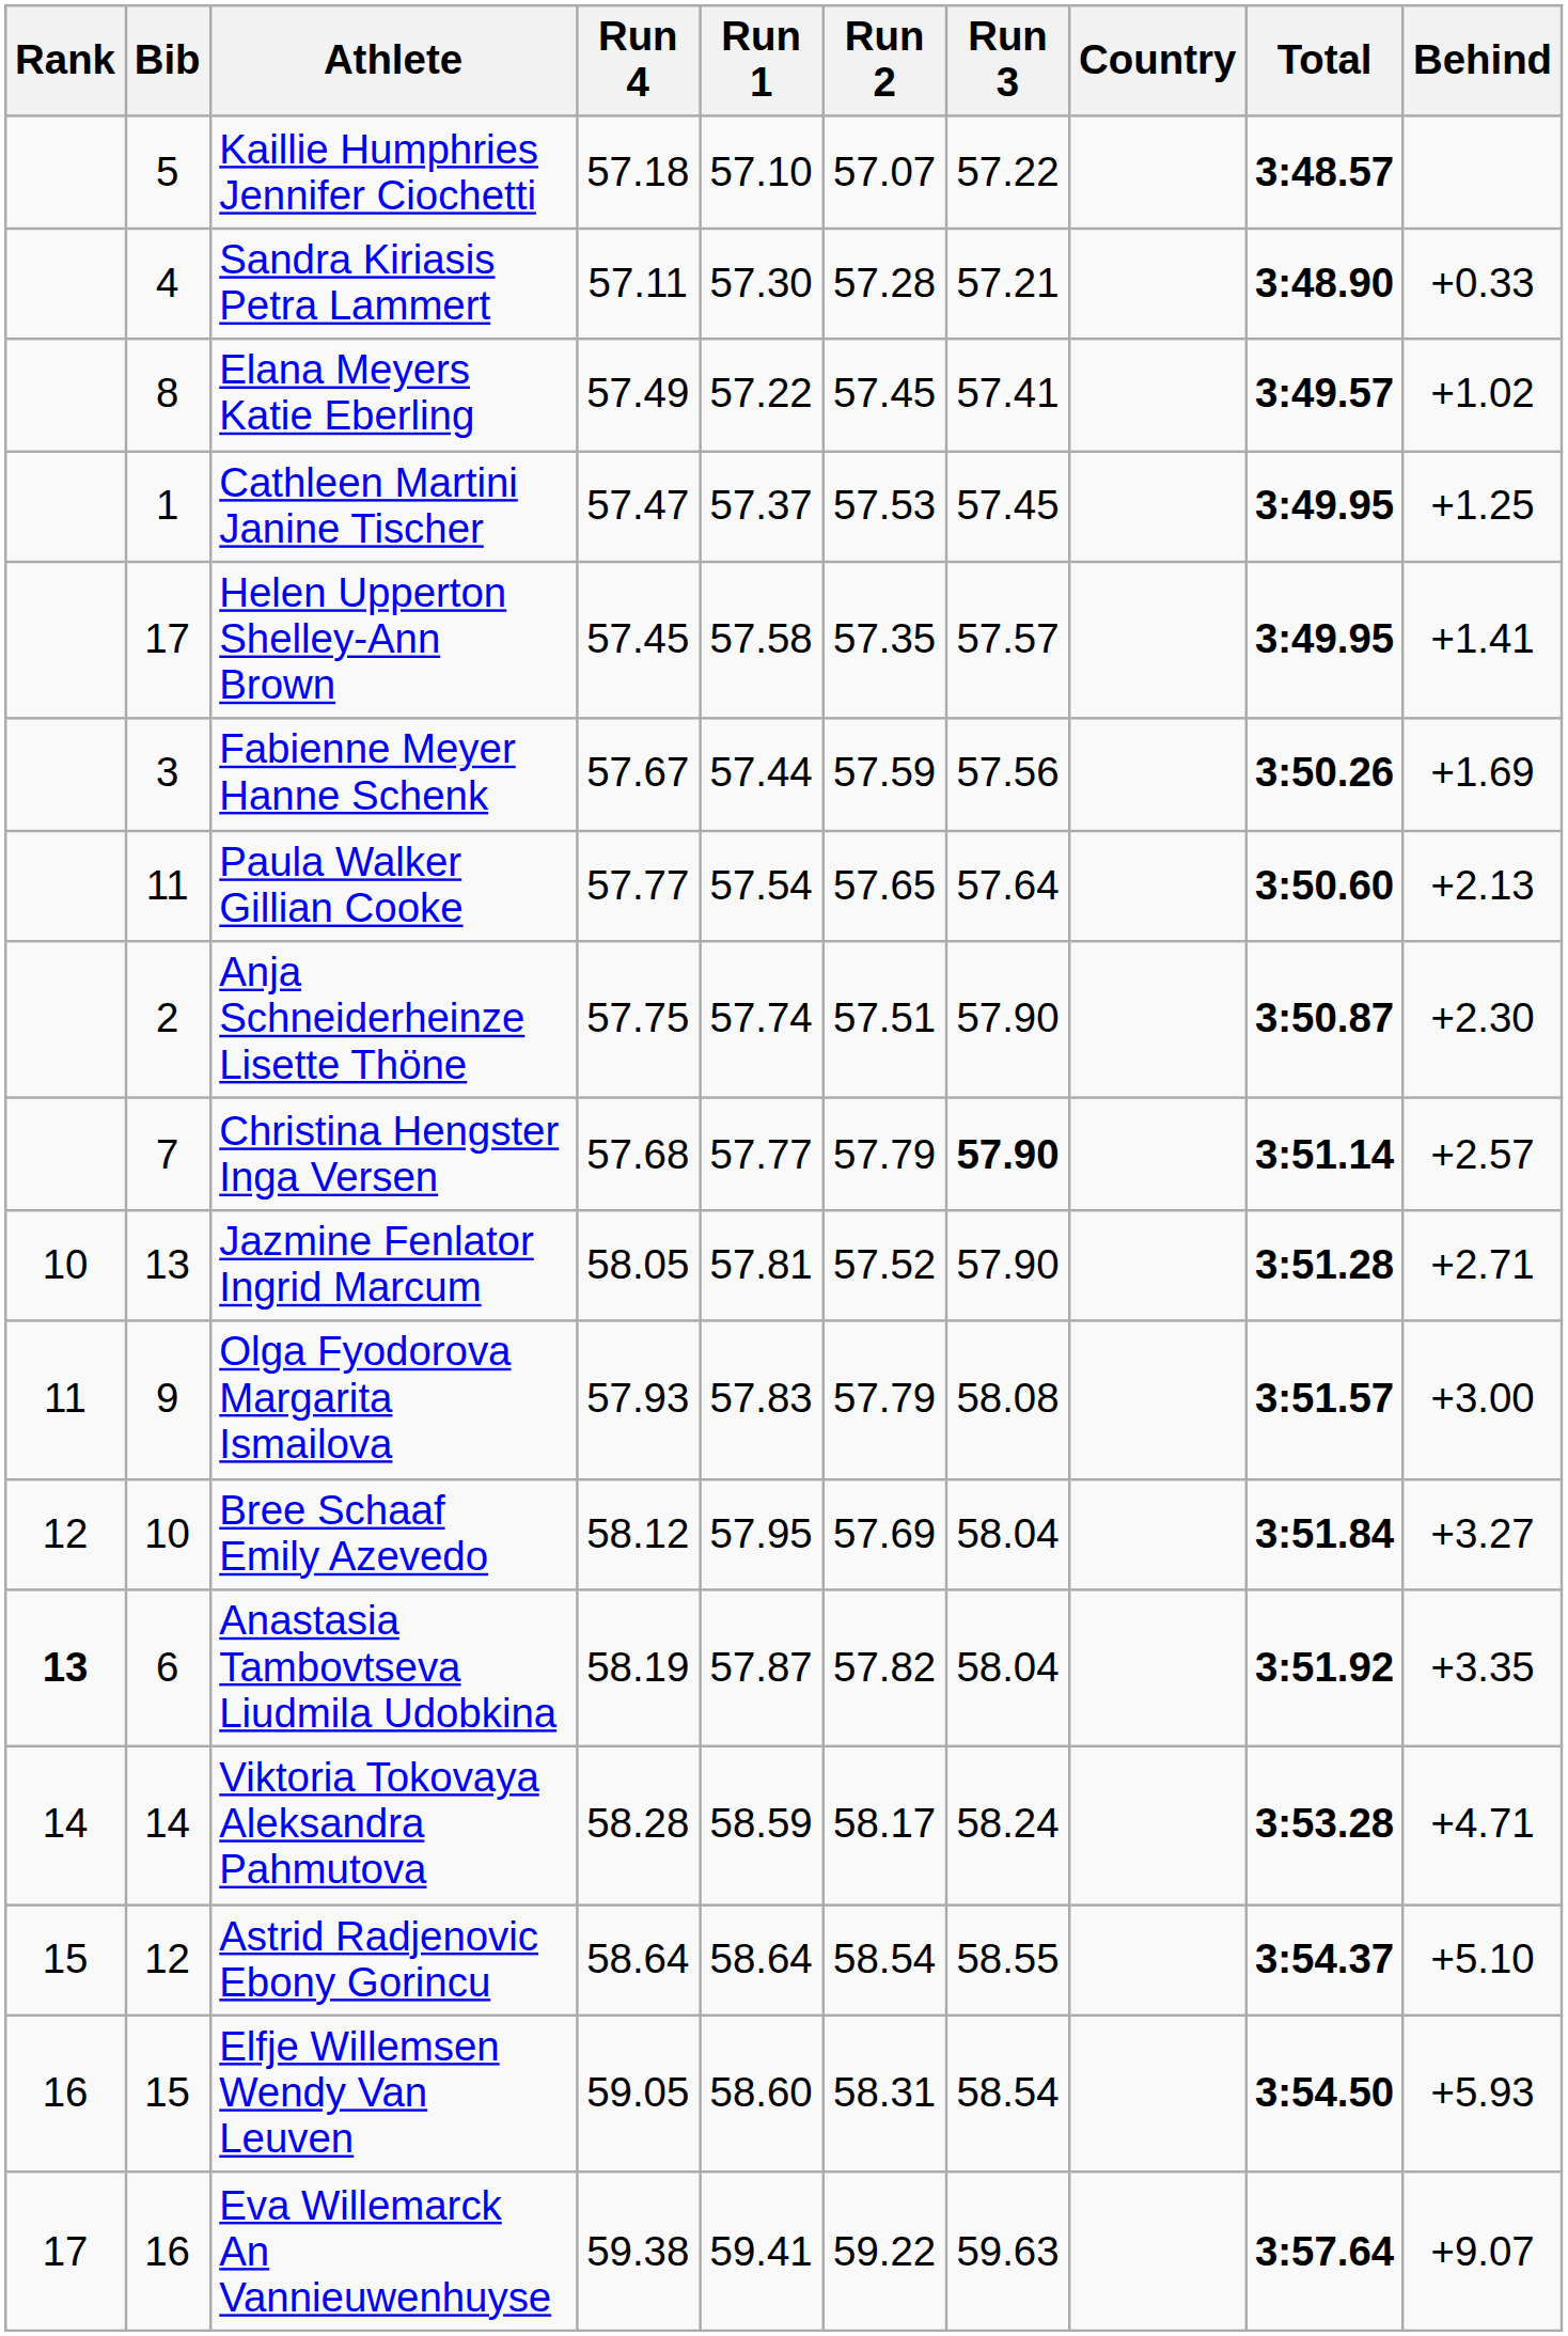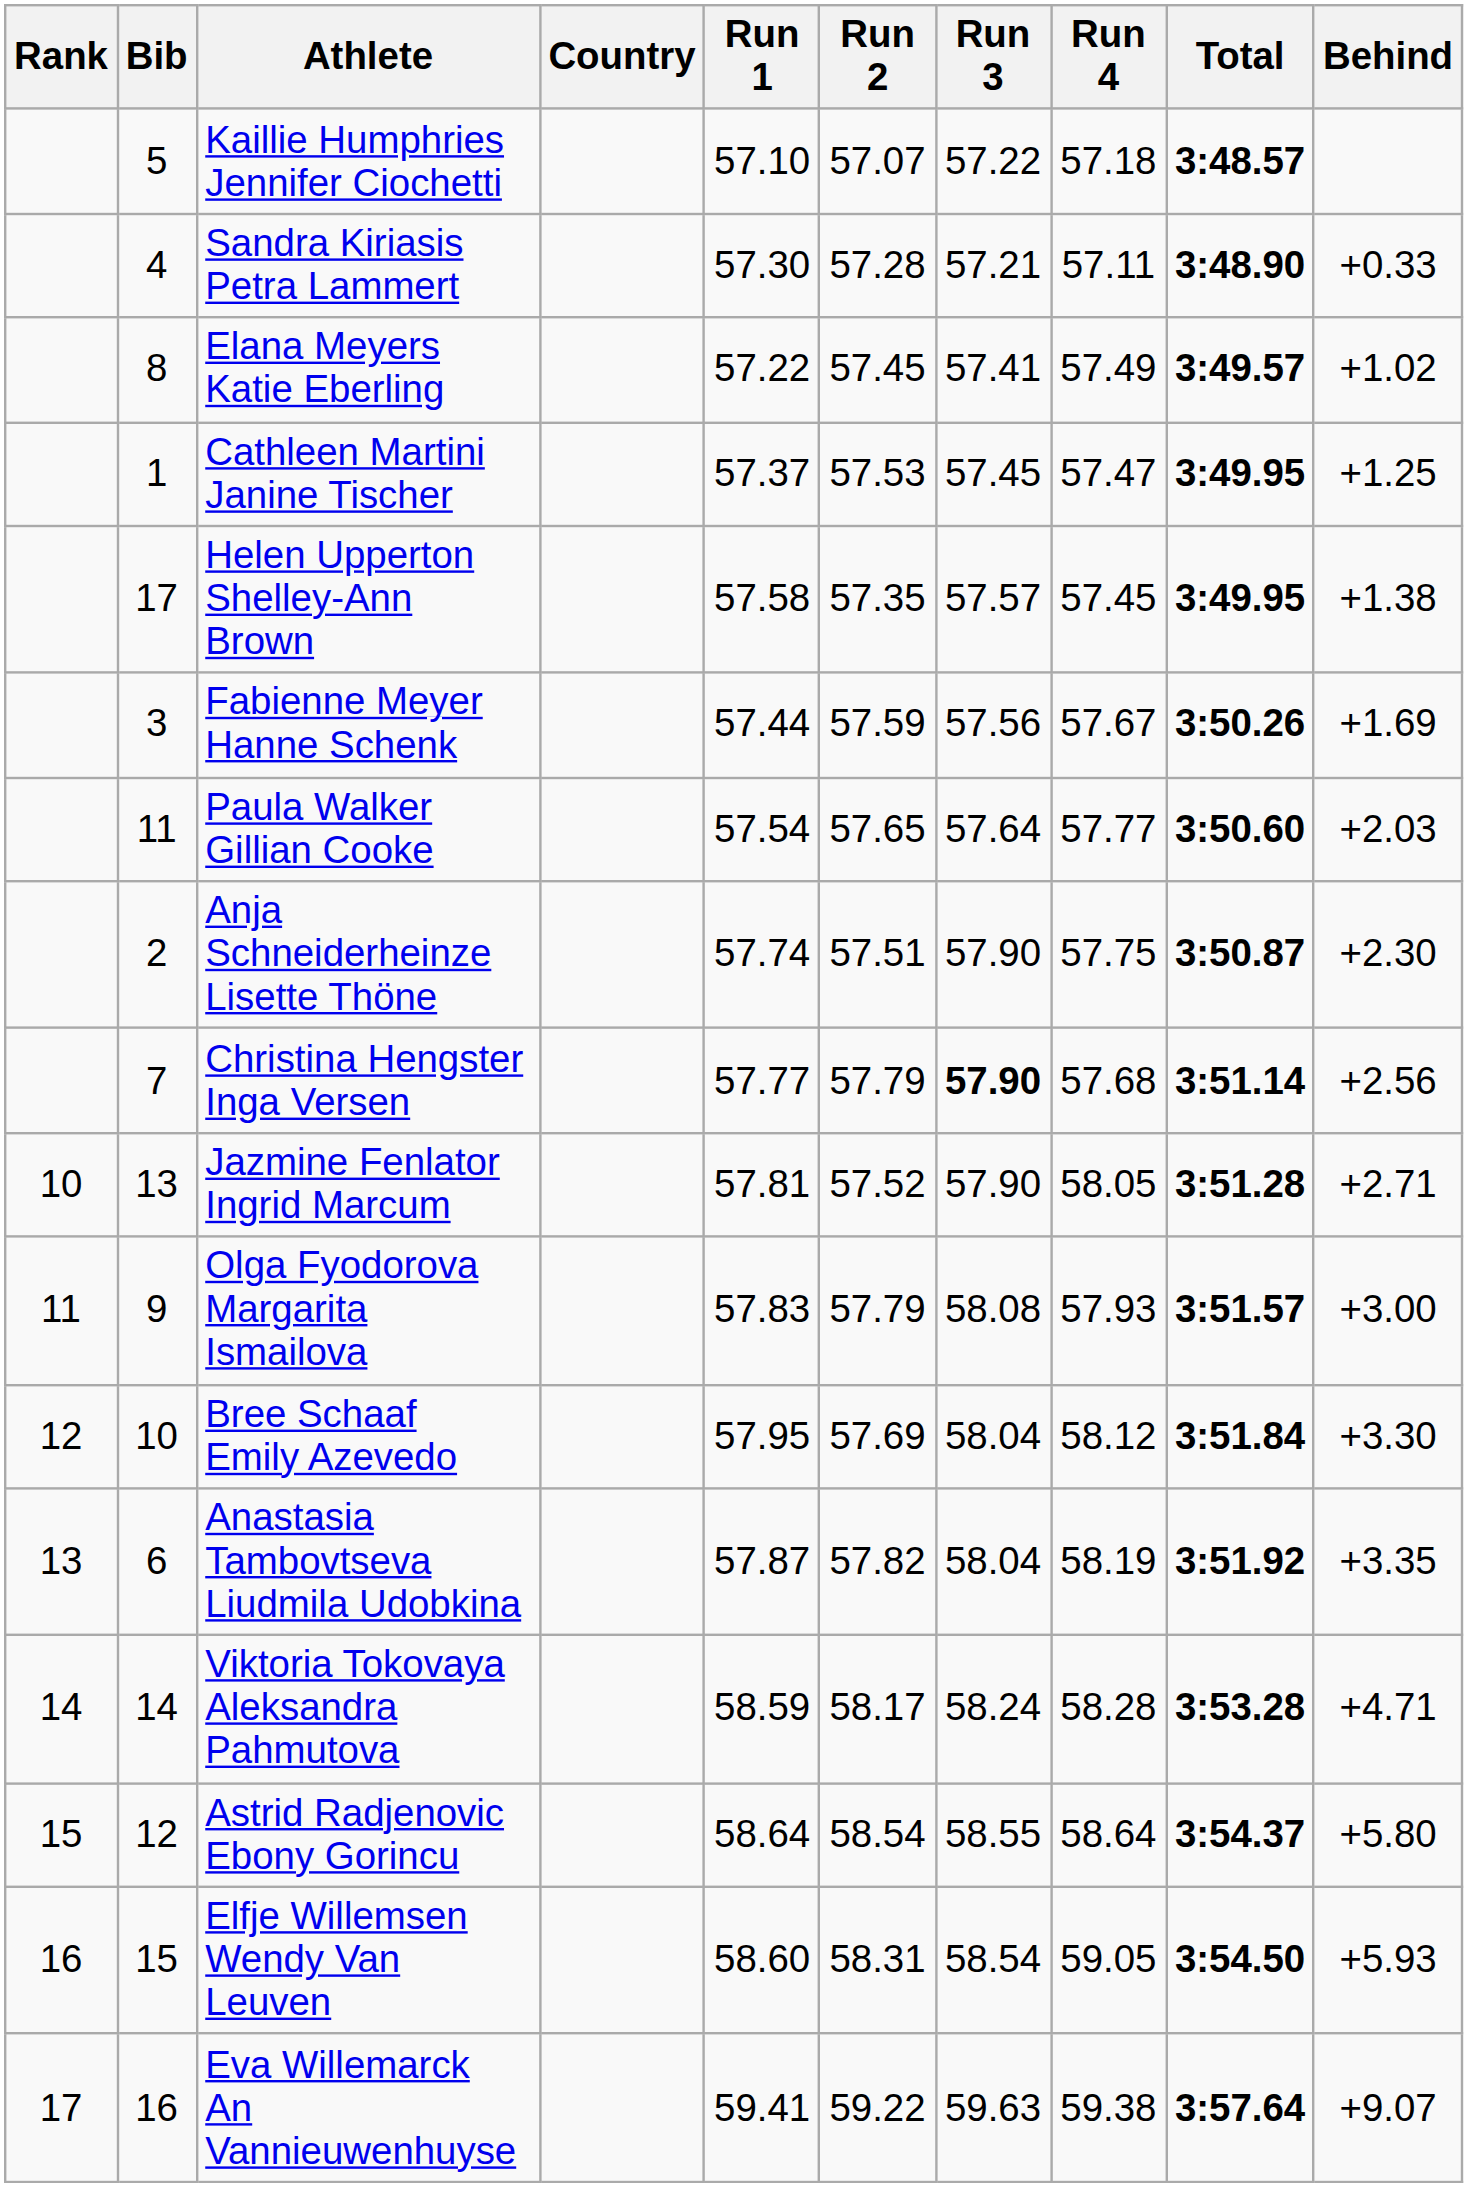columns swapped: Country <-> Run 4
Helen Upperton Shelley-Ann Brown | Behind: +1.41 -> +1.38
Paula Walker Gillian Cooke | Behind: +2.13 -> +2.03
Christina Hengster Inga Versen | Behind: +2.57 -> +2.56
Bree Schaaf Emily Azevedo | Behind: +3.27 -> +3.30
Anastasia Tambovtseva Liudmila Udobkina | Rank: bold -> normal
Astrid Radjenovic Ebony Gorincu | Behind: +5.10 -> +5.80
